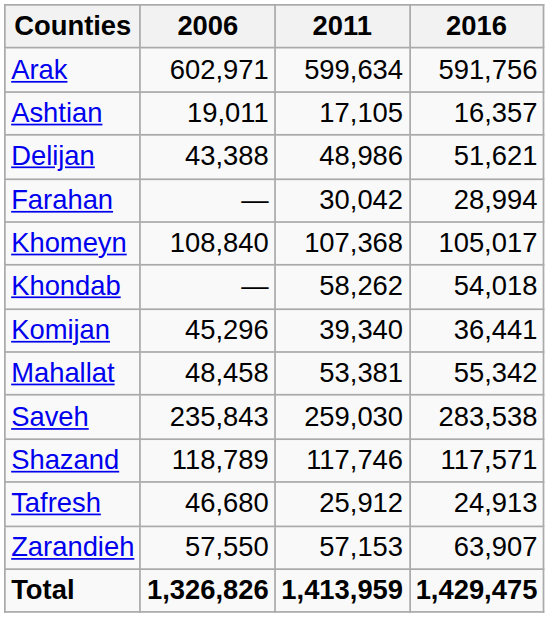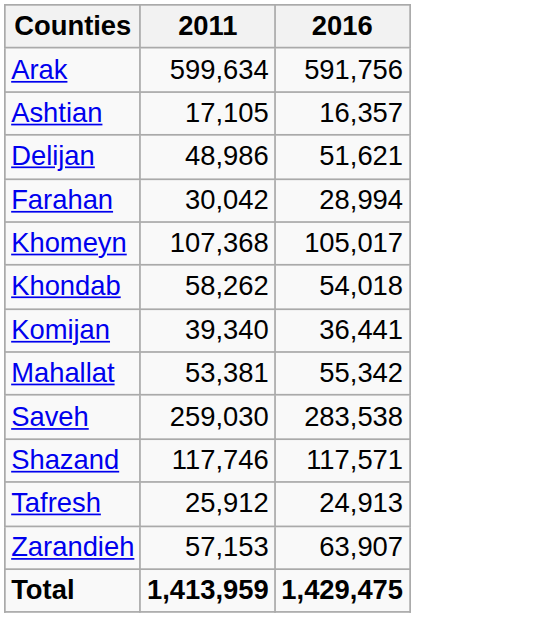- column: 2006 | 602,971 | 19,011 | 43,388 | — | 108,840 | — | 45,296 | 48,458 | 235,843 | 118,789 | 46,680 | 57,550 | 1,326,826
